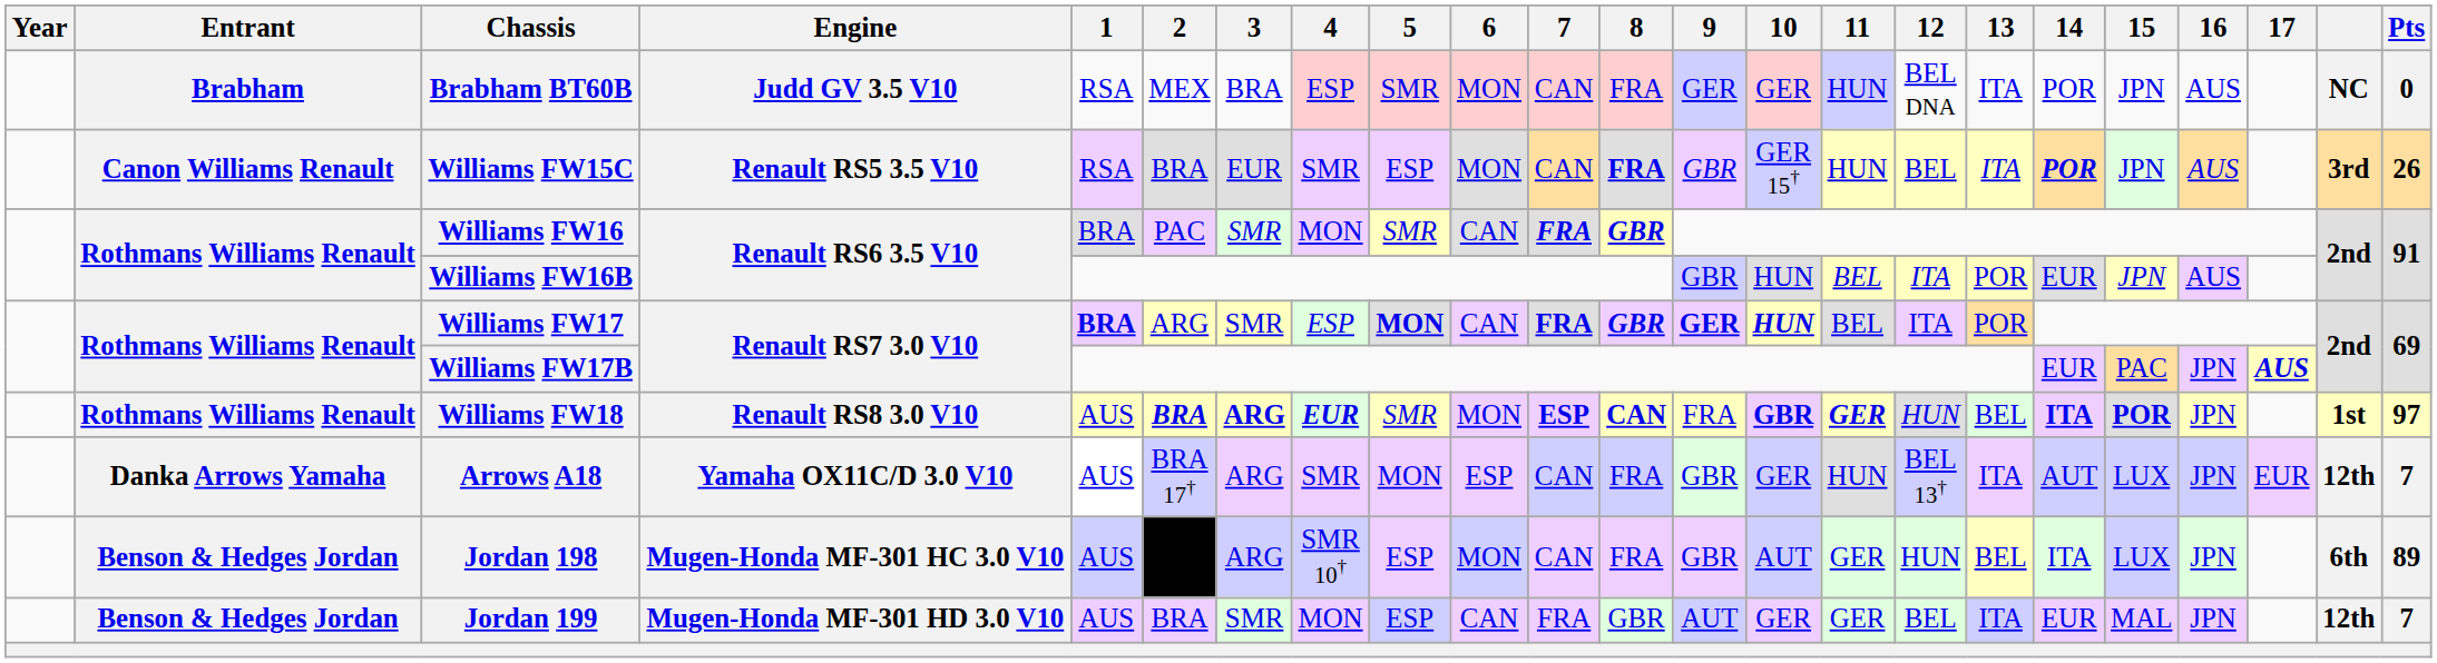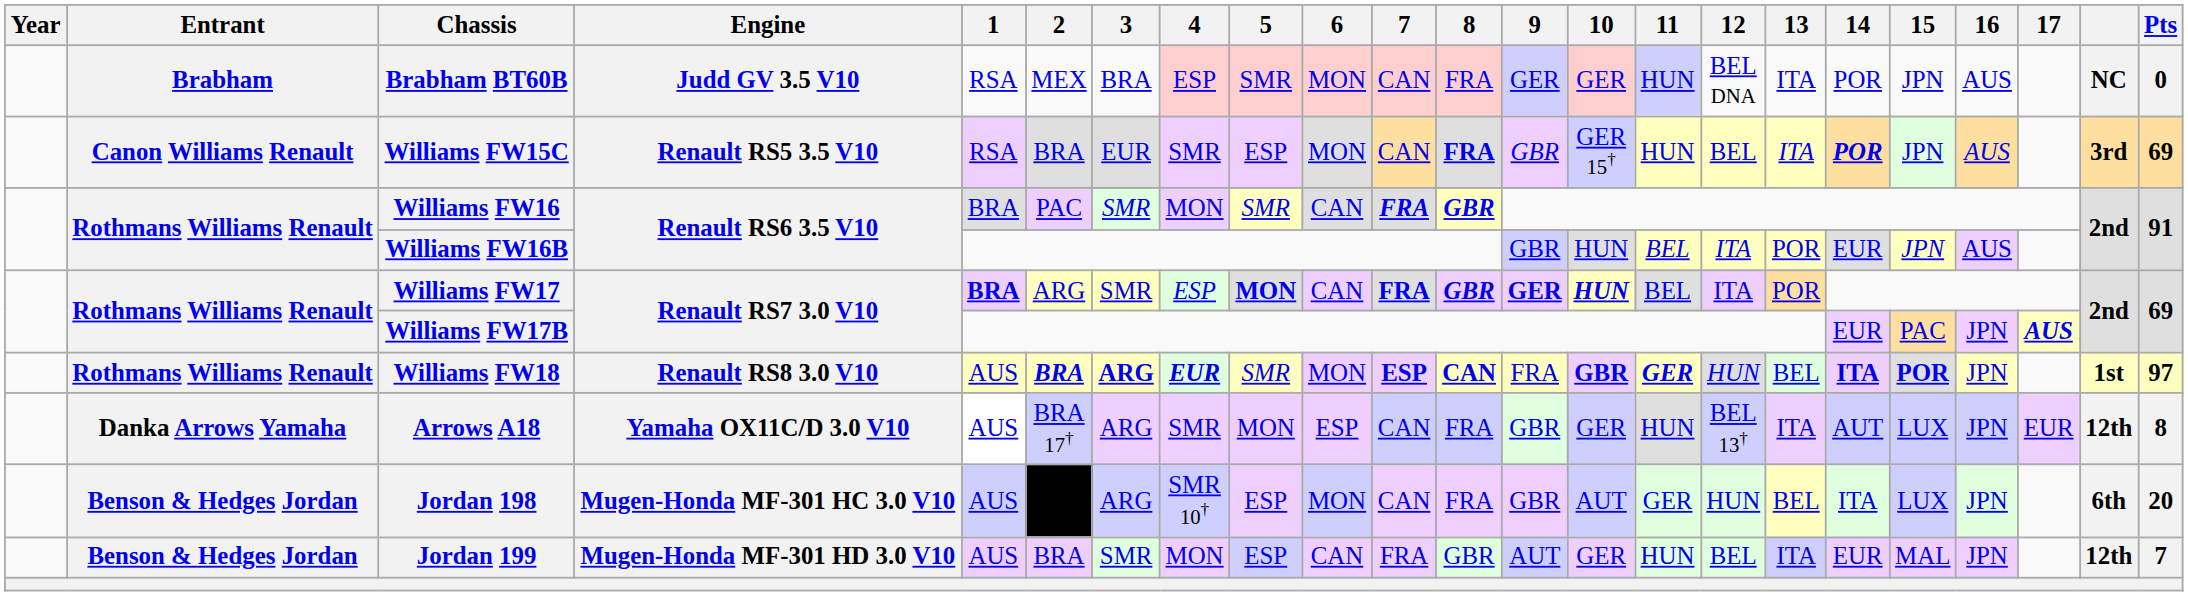Williams FW15C | Pts: 26 -> 69
Arrows A18 | Pts: 7 -> 8
Jordan 198 | Pts: 89 -> 20
Jordan 199 | 11: GER -> HUN
